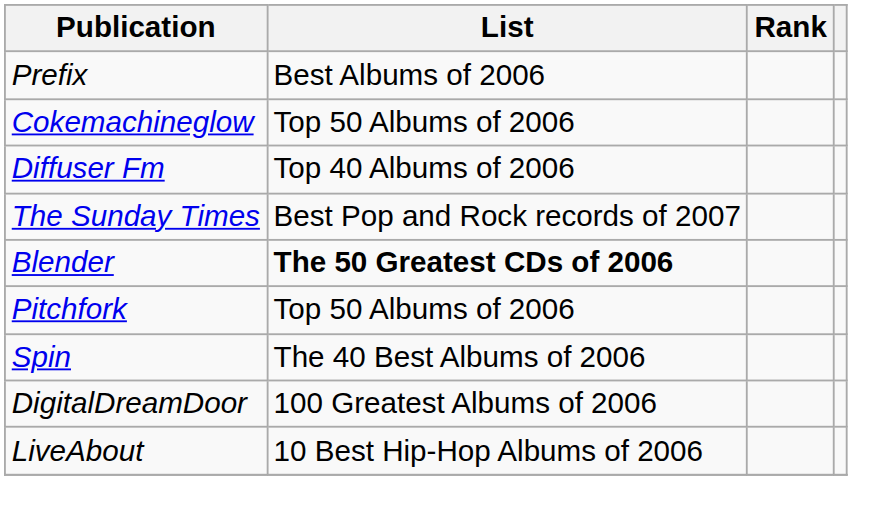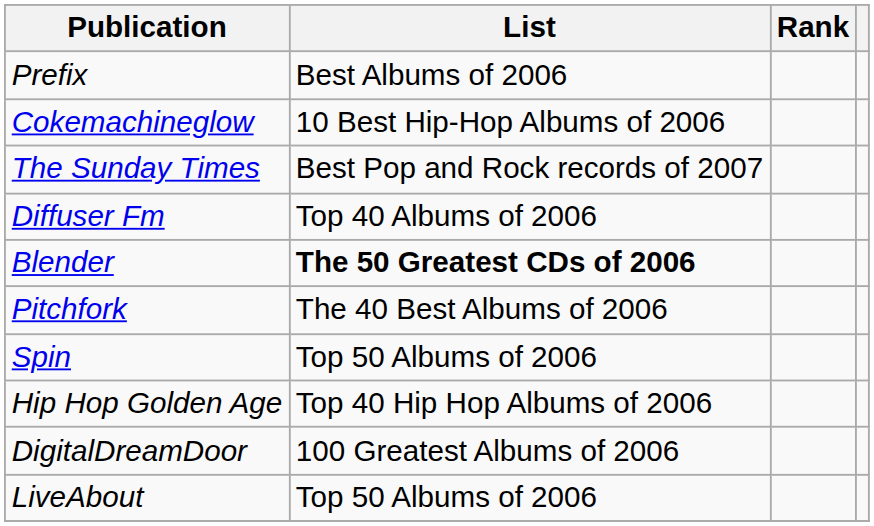Cokemachineglow | List: Top 50 Albums of 2006 -> 10 Best Hip-Hop Albums of 2006
rows swapped: Diffuser Fm <-> The Sunday Times
Pitchfork | List: Top 50 Albums of 2006 -> The 40 Best Albums of 2006
Spin | List: The 40 Best Albums of 2006 -> Top 50 Albums of 2006
+ row: Hip Hop Golden Age | Top 40 Hip Hop Albums of 2006
LiveAbout | List: 10 Best Hip-Hop Albums of 2006 -> Top 50 Albums of 2006
